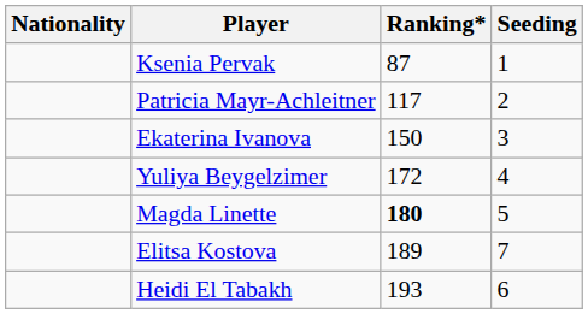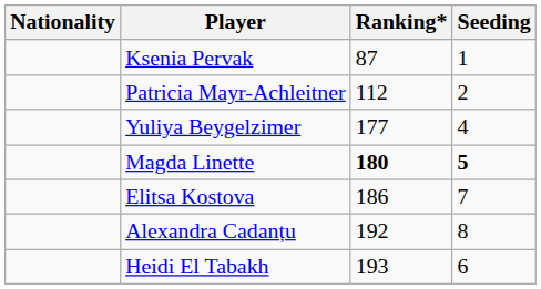Patricia Mayr-Achleitner | Ranking*: 117 -> 112
- row: Ekaterina Ivanova | 150 | 3
Yuliya Beygelzimer | Ranking*: 172 -> 177
Magda Linette | Seeding: normal -> bold
Elitsa Kostova | Ranking*: 189 -> 186
+ row: Alexandra Cadanțu | 192 | 8
